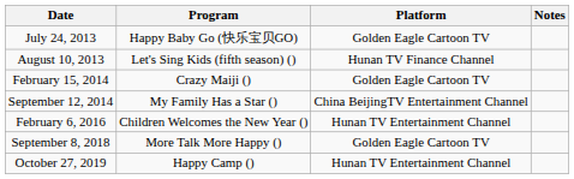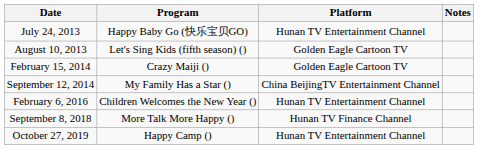July 24, 2013 | Platform: Golden Eagle Cartoon TV -> Hunan TV Entertainment Channel
August 10, 2013 | Platform: Hunan TV Finance Channel -> Golden Eagle Cartoon TV
September 8, 2018 | Platform: Golden Eagle Cartoon TV -> Hunan TV Finance Channel
